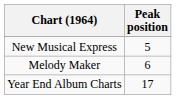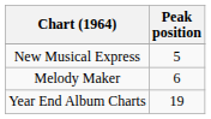Year End Album Charts | Peak position: 17 -> 19
